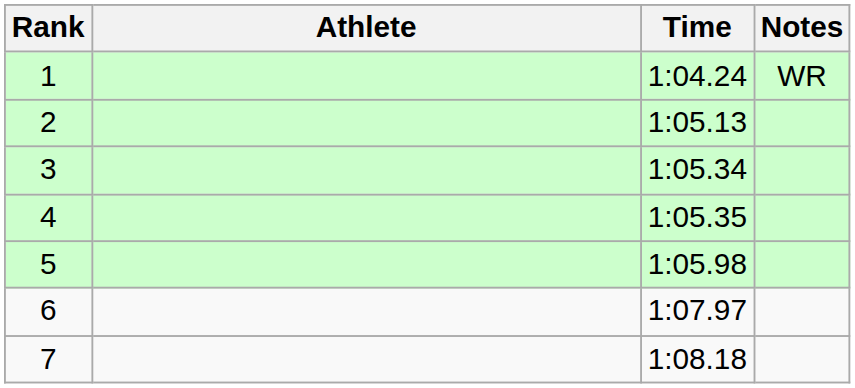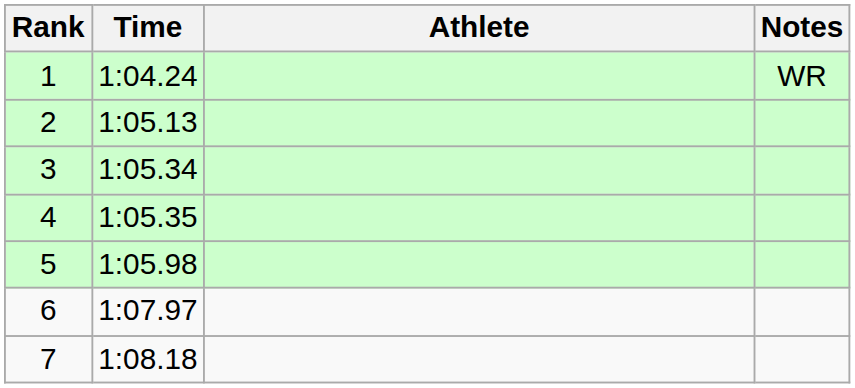columns swapped: Athlete <-> Time
